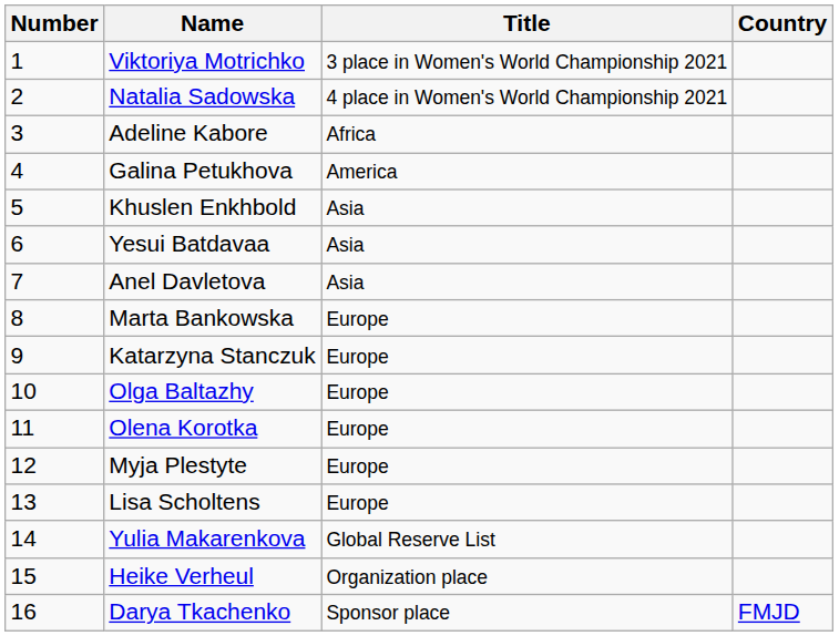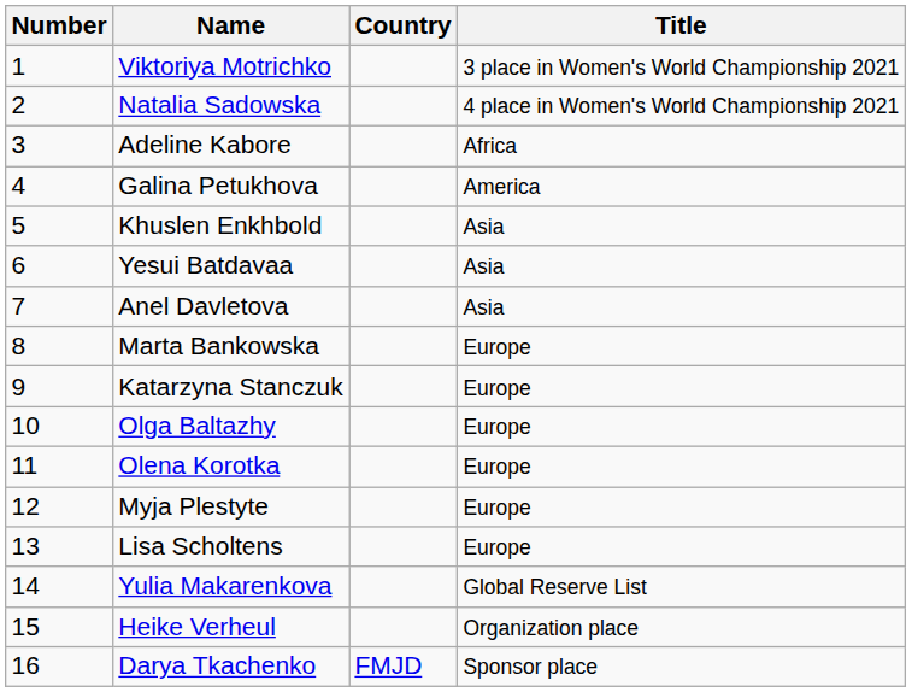columns swapped: Country <-> Title
